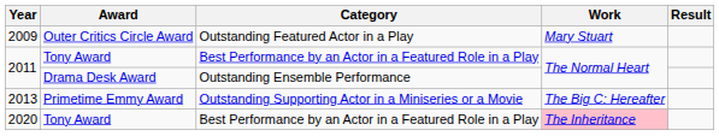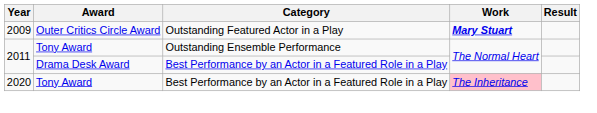2009 | Work: normal -> bold
2011 / Tony Award | Category: Best Performance by an Actor in a Featured Role in a Play -> Outstanding Ensemble Performance
2011 / Drama Desk Award | Category: Outstanding Ensemble Performance -> Best Performance by an Actor in a Featured Role in a Play
- row: 2013 | Primetime Emmy Award | Outstanding Supporting Actor in a Miniseries or a Movie | The Big C: Hereafter
